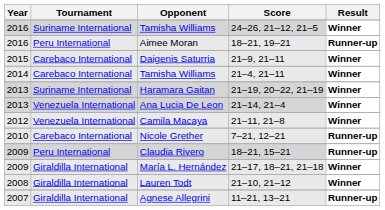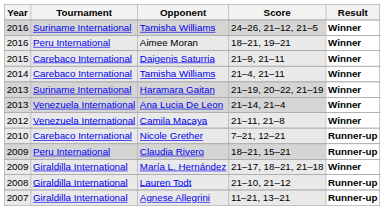Aimee Moran | Result: Runner-up -> Winner
Lauren Todt | Result: Winner -> Runner-up
